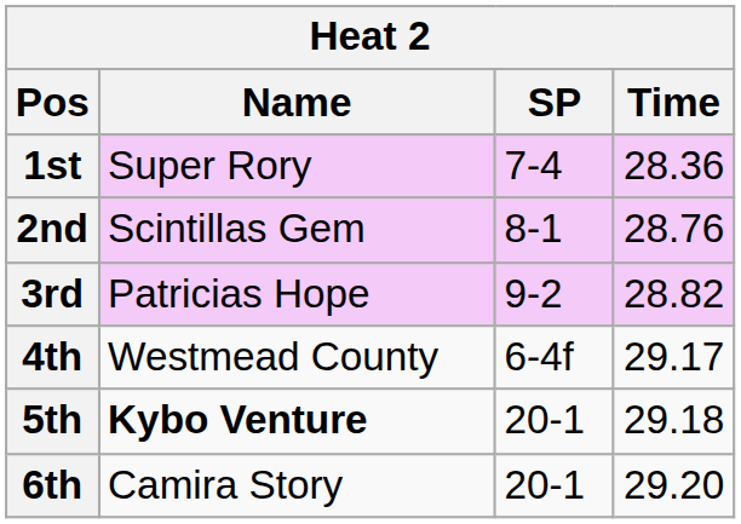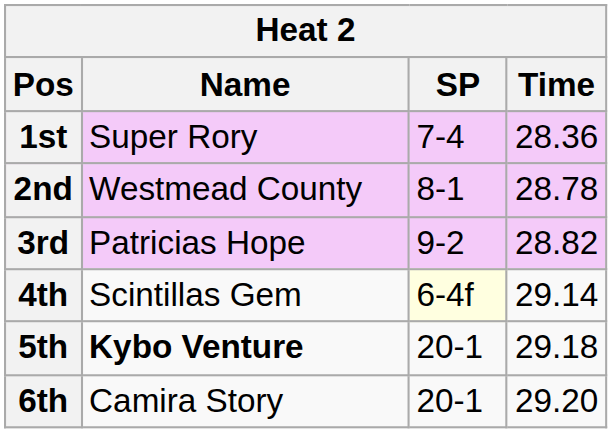2nd | Name: Scintillas Gem -> Westmead County
2nd | Time: 28.76 -> 28.78
4th | Name: Westmead County -> Scintillas Gem
4th | SP: no background -> lightyellow background
4th | Time: 29.17 -> 29.14
